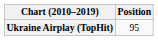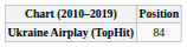Ukraine Airplay (TopHit) | Position: 95 -> 84
